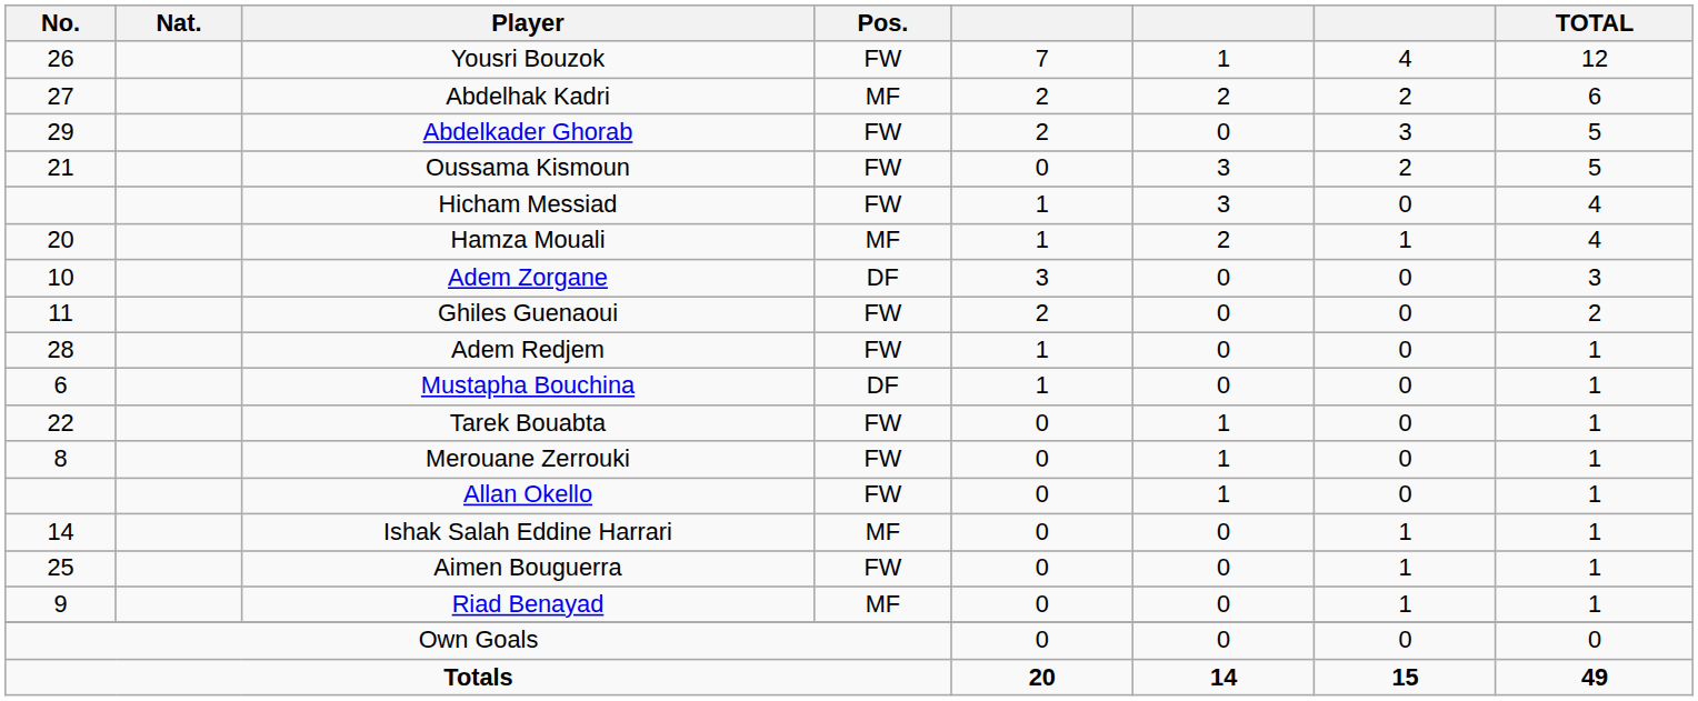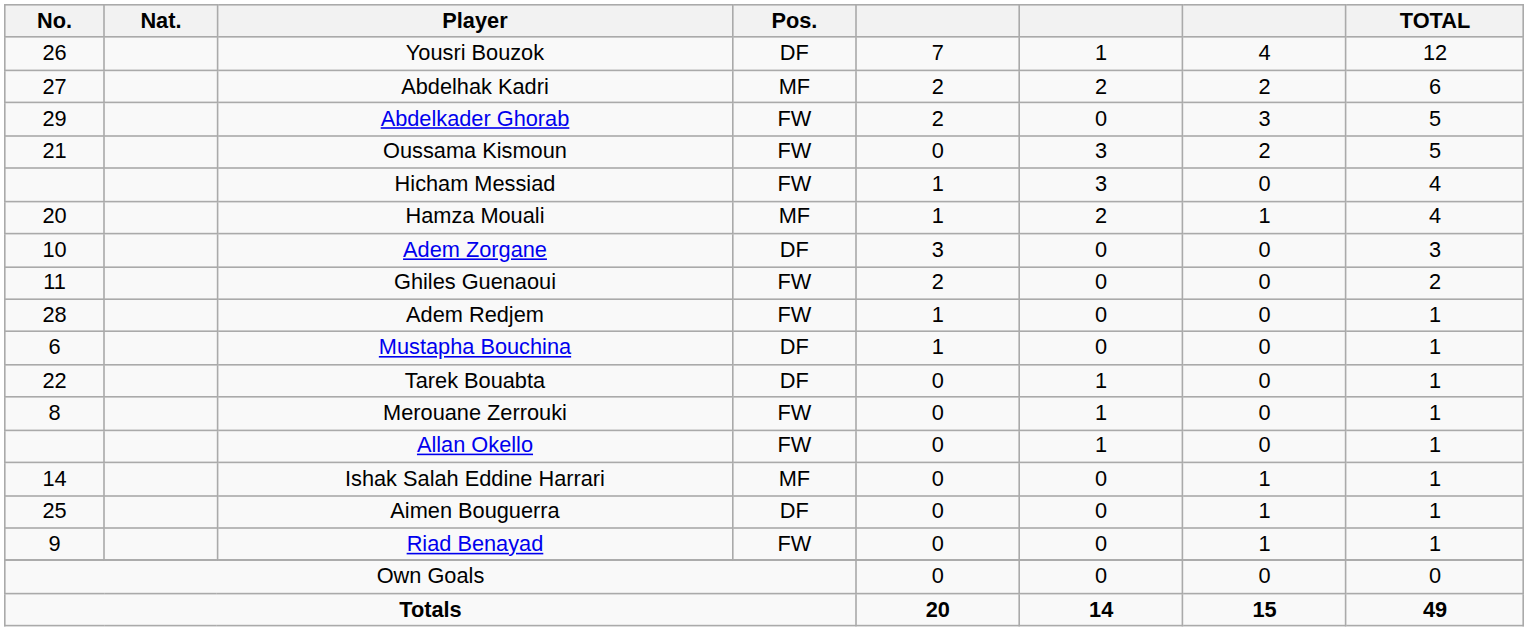Yousri Bouzok | Pos.: FW -> DF
Tarek Bouabta | Pos.: FW -> DF
Aimen Bouguerra | Pos.: FW -> DF
Riad Benayad | Pos.: MF -> FW
